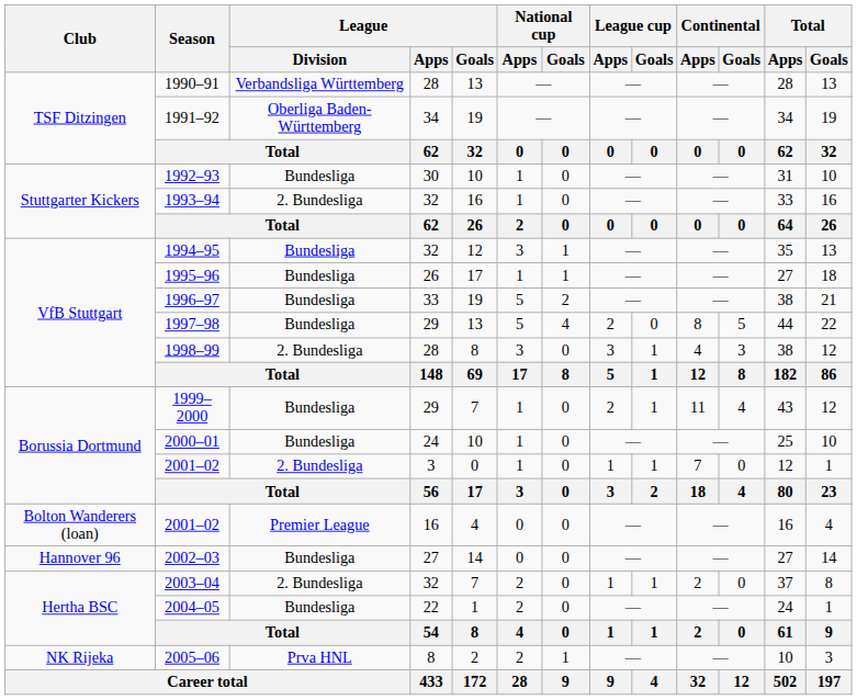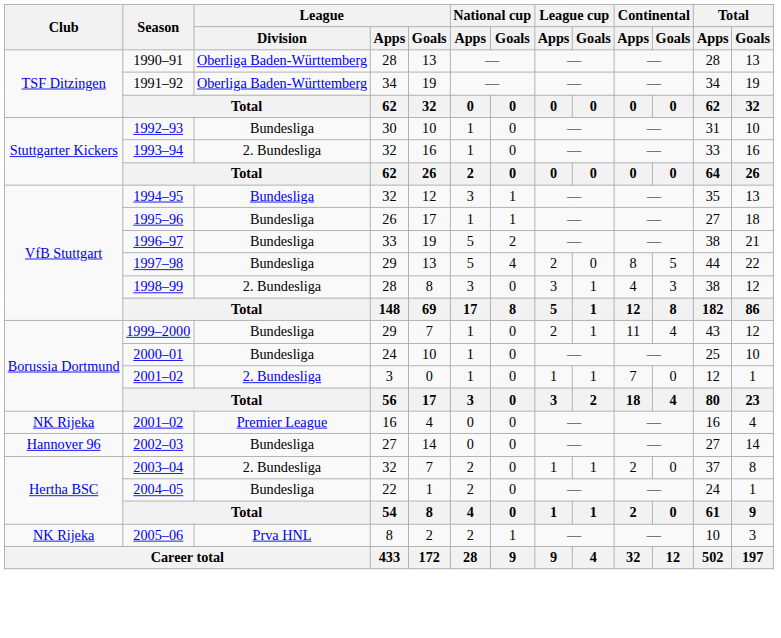1990–91 | League / Division: Verbandsliga Württemberg -> Oberliga Baden-Württemberg
2001–02 / 16 | Club: Bolton Wanderers (loan) -> NK Rijeka
